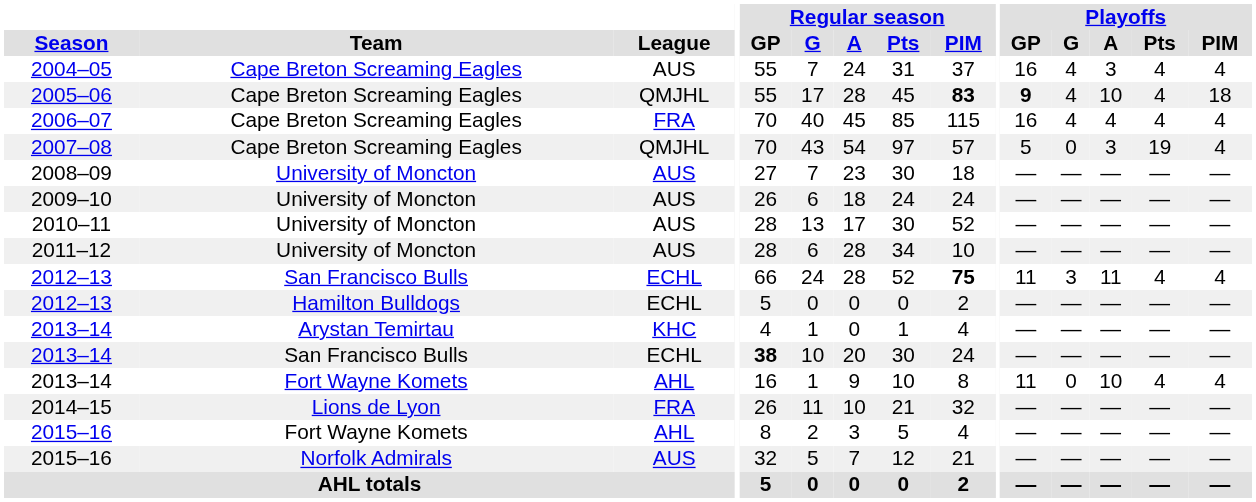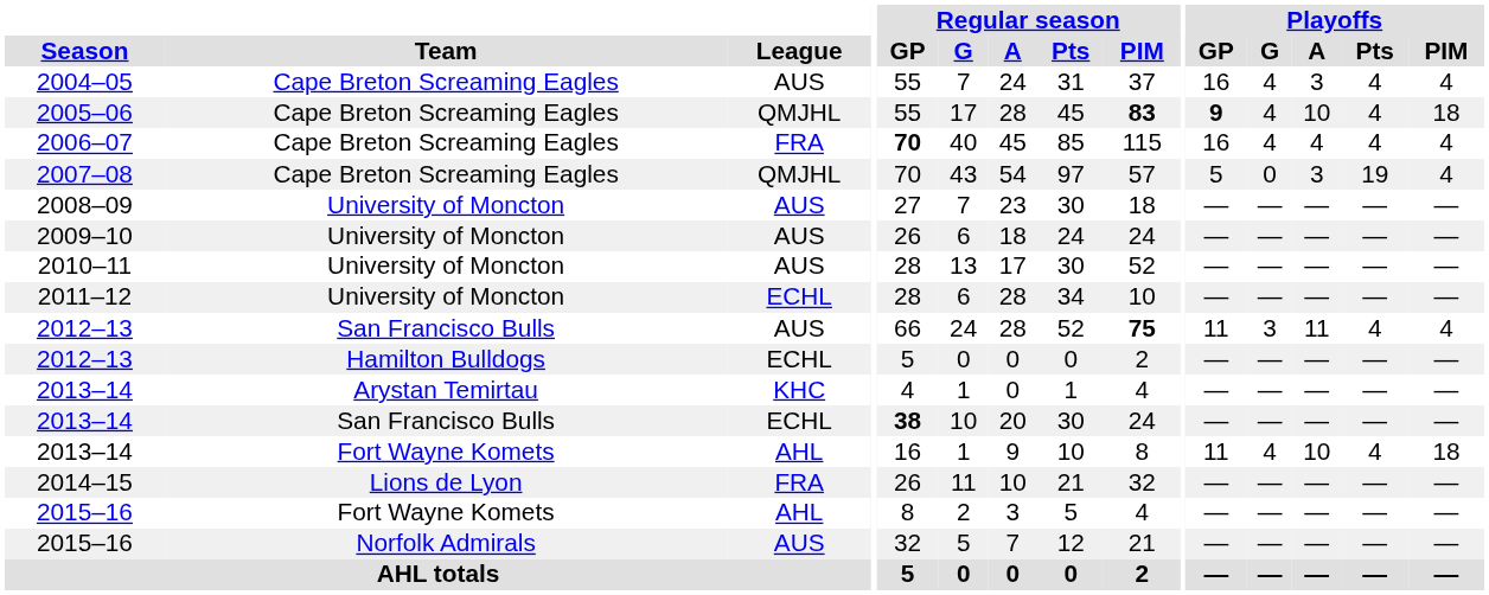2006–07 | Regular season / GP: normal -> bold
2011–12 | League: AUS -> ECHL
2012–13 / San Francisco Bulls | League: ECHL -> AUS
2013–14 / Fort Wayne Komets | Playoffs / G: 0 -> 4
2013–14 / Fort Wayne Komets | Playoffs / PIM: 4 -> 18
